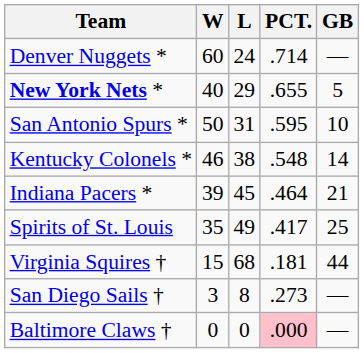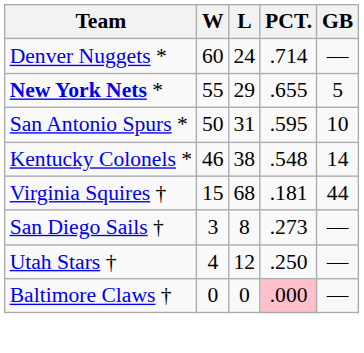New York Nets * | W: 40 -> 55
- row: Indiana Pacers * | 39 | 45 | .464 | 21
- row: Spirits of St. Louis | 35 | 49 | .417 | 25
+ row: Utah Stars † | 4 | 12 | .250 | —
